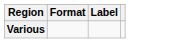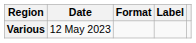+ column: Date | 12 May 2023
